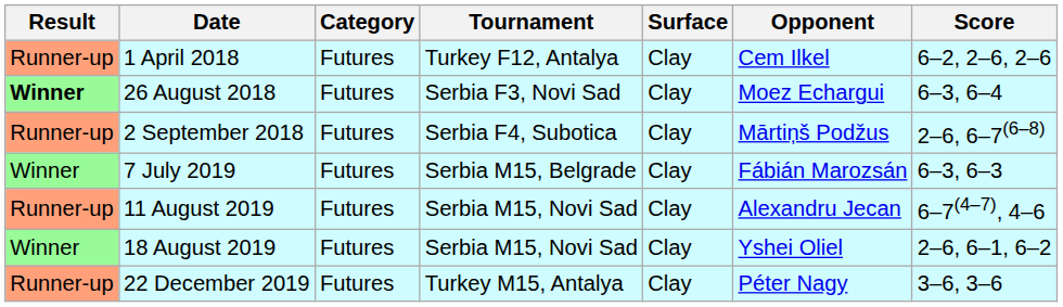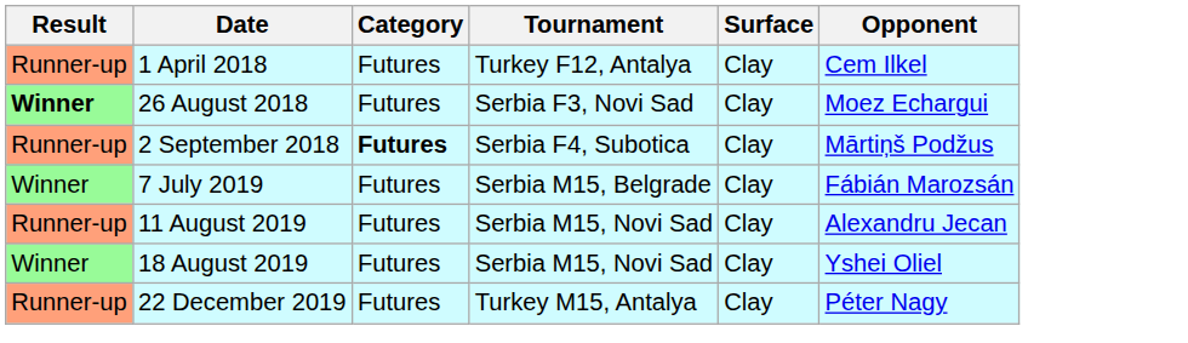- column: Score | 6–2, 2–6, 2–6 | 6–3, 6–4 | 2–6, 6–7(6–8) | 6–3, 6–3 | 6–7(4–7), 4–6 | 2–6, 6–1, 6–2 | 3–6, 3–6
2 September 2018 | Category: normal -> bold
